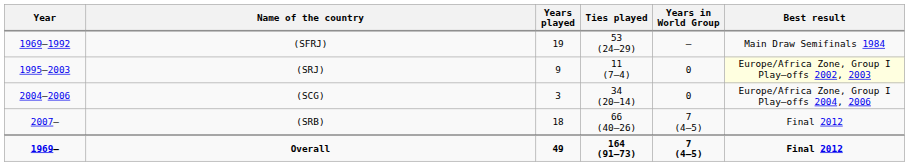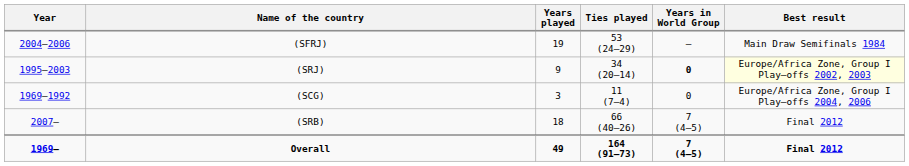(SFRJ) | Year: 1969–1992 -> 2004–2006
(SRJ) | Ties played: 11 (7–4) -> 34 (20–14)
(SRJ) | Years in World Group: normal -> bold
(SCG) | Year: 2004–2006 -> 1969–1992
(SCG) | Ties played: 34 (20–14) -> 11 (7–4)
